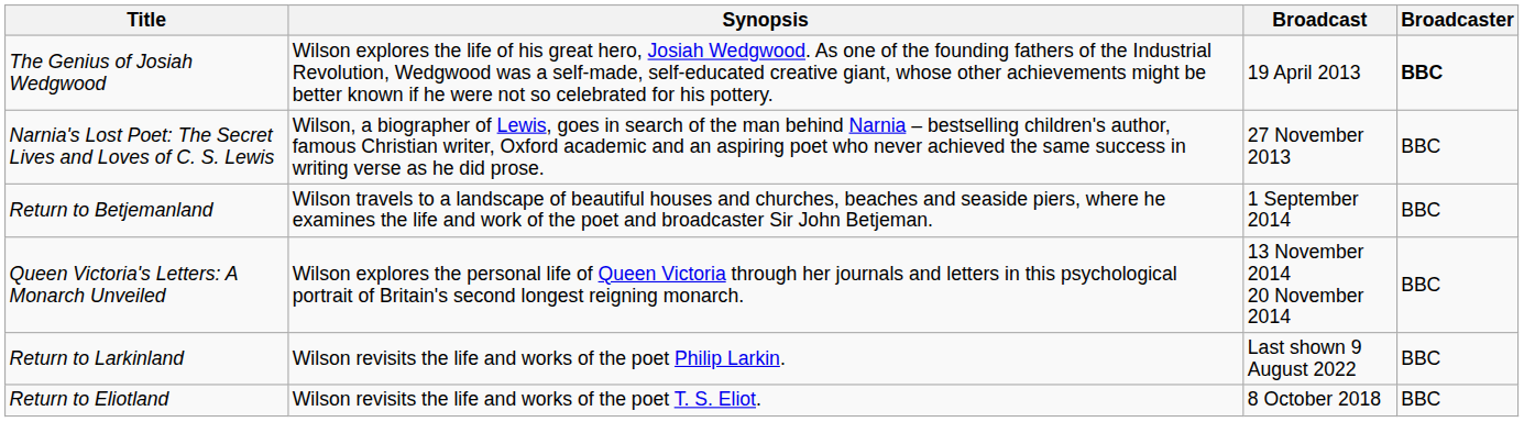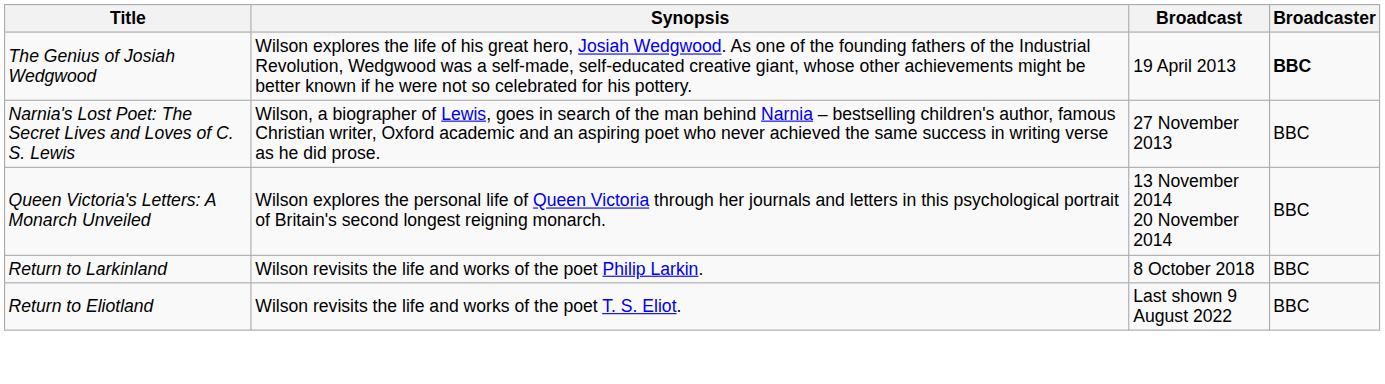- row: Return to Betjemanland | Wilson travels to a landscape of beautiful houses and churches, beaches and seaside piers, where he examines the life and work of the poet and broadcaster Sir John Betjeman. | 1 September 2014 | BBC
Return to Larkinland | Broadcast: Last shown 9 August 2022 -> 8 October 2018
Return to Eliotland | Broadcast: 8 October 2018 -> Last shown 9 August 2022
